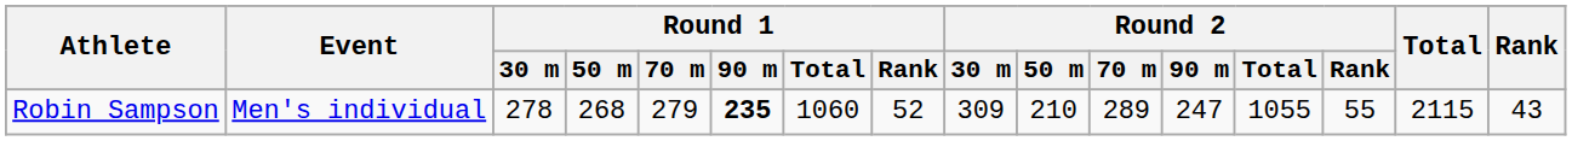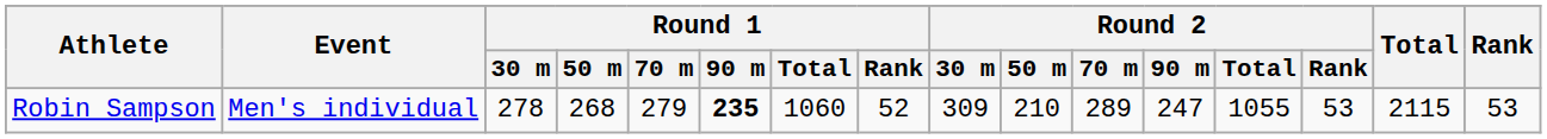Robin Sampson | Round 2 / Rank: 55 -> 53
Robin Sampson | Rank: 43 -> 53
